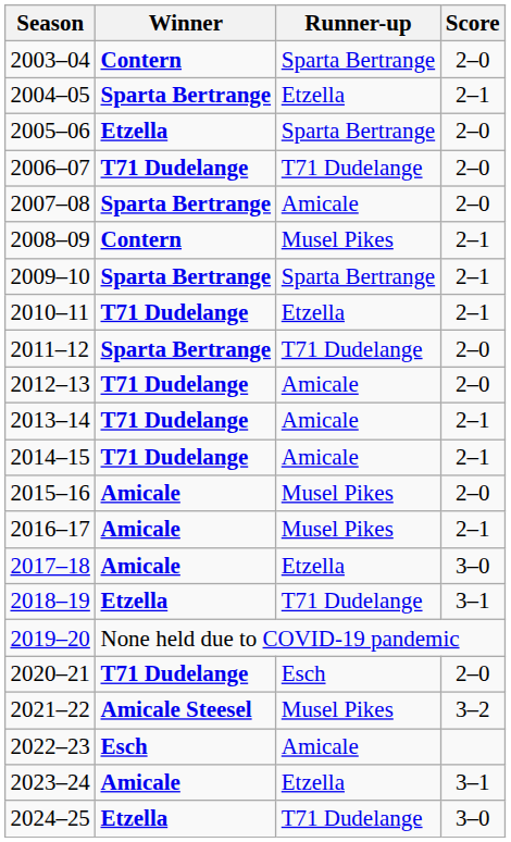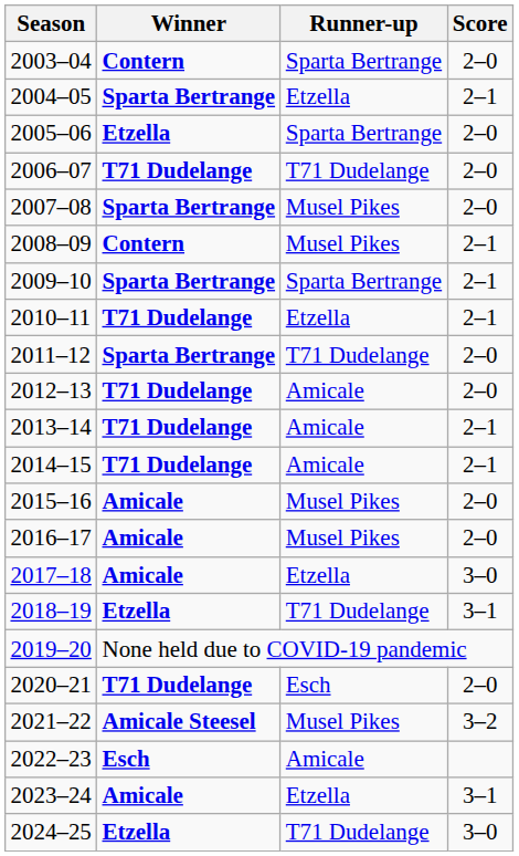2007–08 | Runner-up: Amicale -> Musel Pikes
2016–17 | Score: 2–1 -> 2–0
